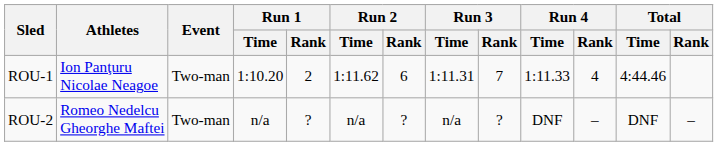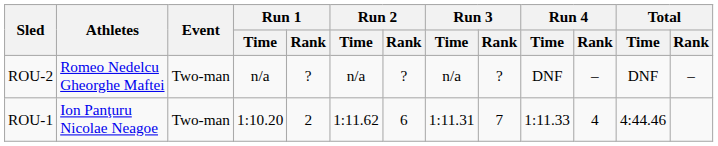rows swapped: ROU-1 <-> ROU-2
